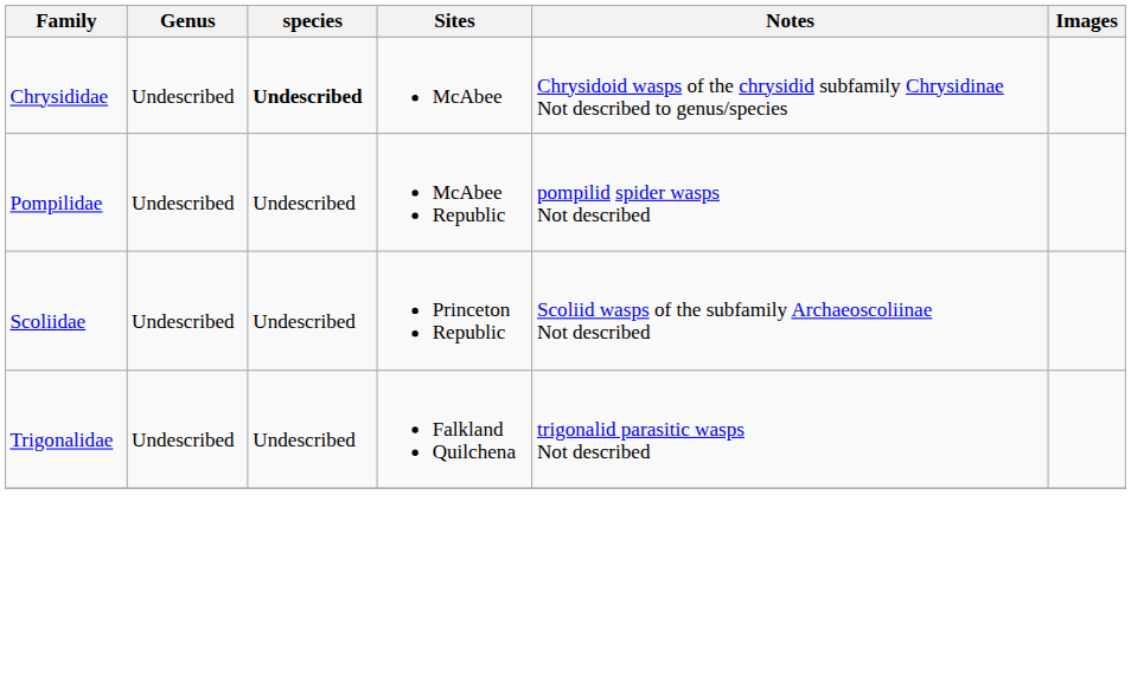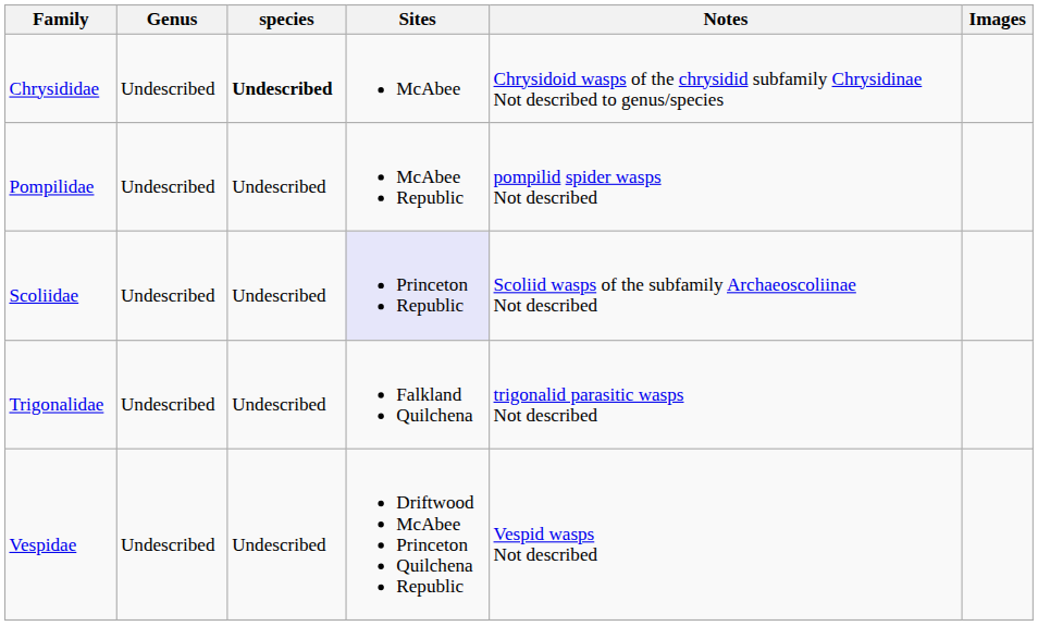Scoliidae | Sites: no background -> lavender background
+ row: Vespidae | Undescribed | Undescribed | Driftwood McAbee Princeton Quilchena Republic | Vespid wasps Not described
